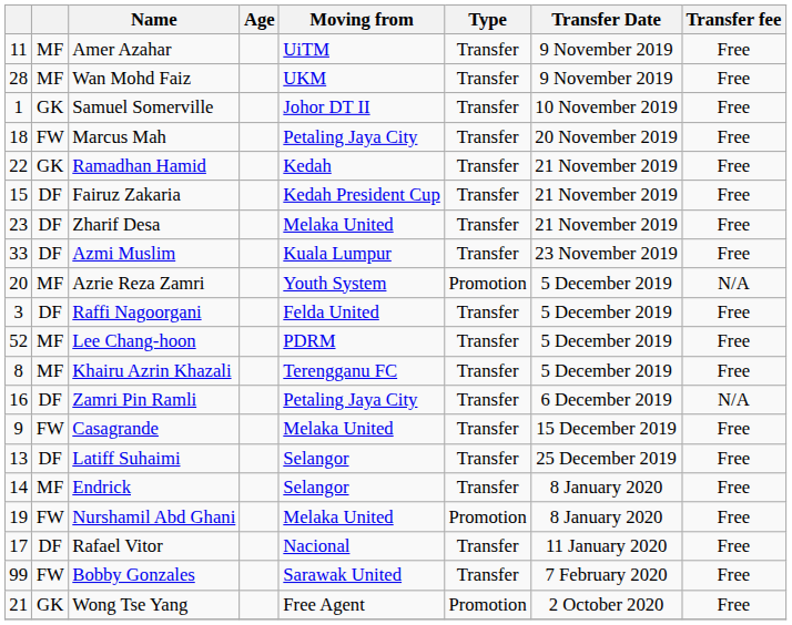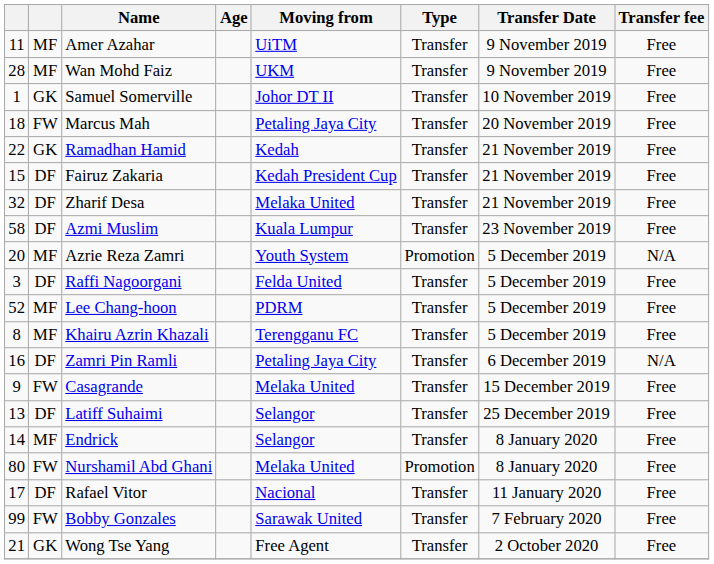Zharif Desa | column 1: 23 -> 32
Azmi Muslim | column 1: 33 -> 58
Nurshamil Abd Ghani | column 1: 19 -> 80
Wong Tse Yang | Type: Promotion -> Transfer
